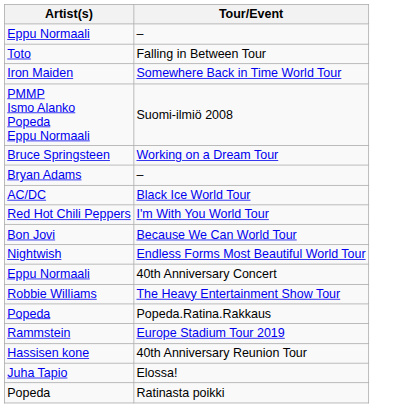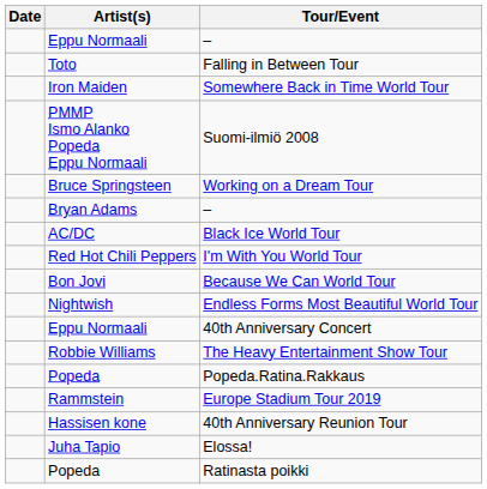+ column: Date
